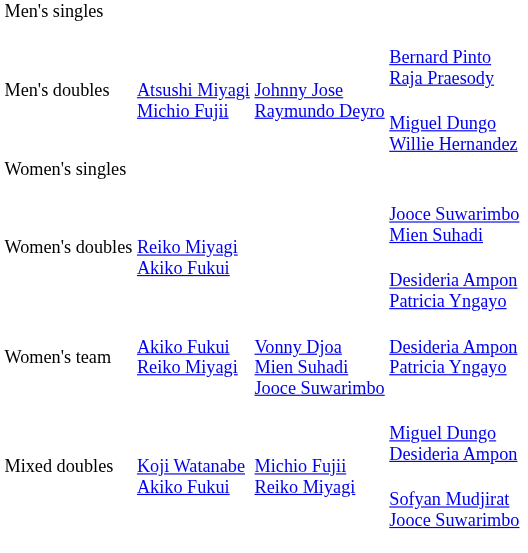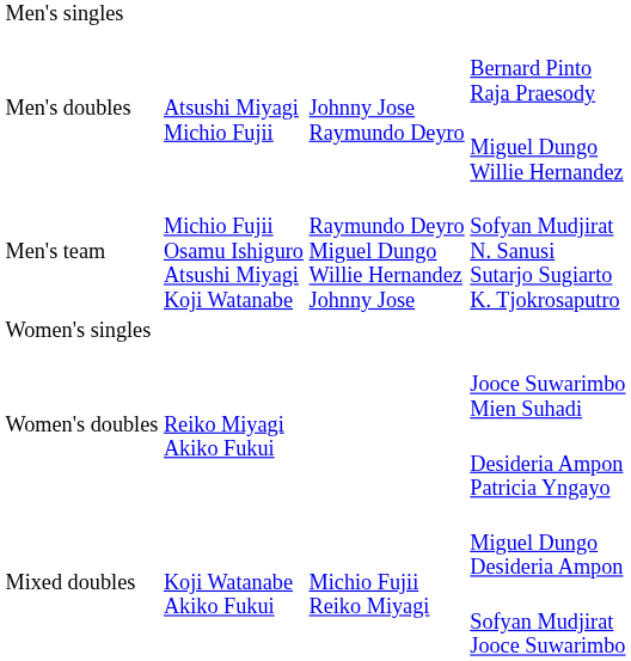+ row: Men's team | Michio Fujii Osamu Ishiguro Atsushi Miyagi Koji Watanabe | Raymundo Deyro Miguel Dungo Willie Hernandez Johnny Jose | Sofyan Mudjirat N. Sanusi Sutarjo Sugiarto K. Tjokrosaputro
- row: Women's team | Akiko Fukui Reiko Miyagi | Vonny Djoa Mien Suhadi Jooce Suwarimbo | Desideria Ampon Patricia Yngayo
